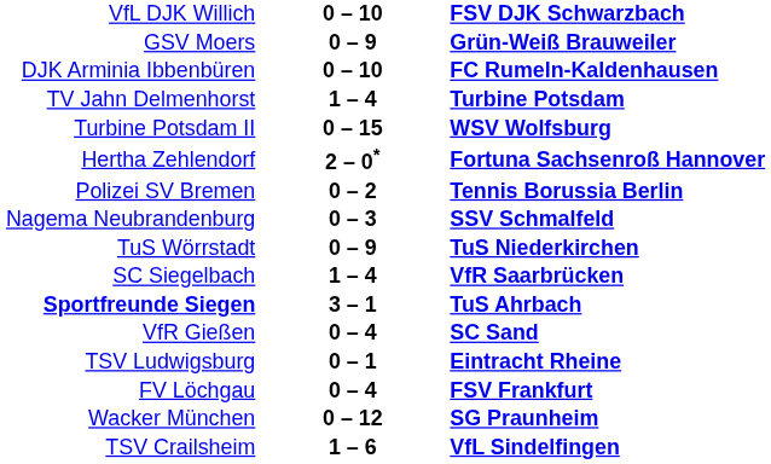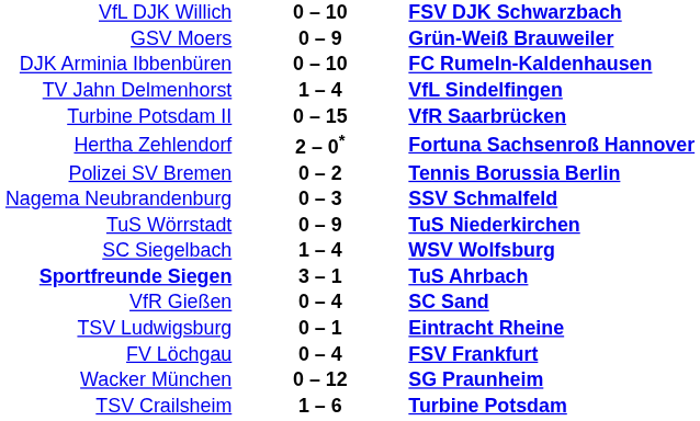TV Jahn Delmenhorst | column 3: Turbine Potsdam -> VfL Sindelfingen
Turbine Potsdam II | column 3: WSV Wolfsburg -> VfR Saarbrücken
SC Siegelbach | column 3: VfR Saarbrücken -> WSV Wolfsburg
TSV Crailsheim | column 3: VfL Sindelfingen -> Turbine Potsdam
